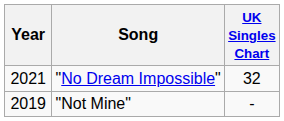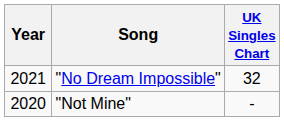"Not Mine" | Year: 2019 -> 2020
